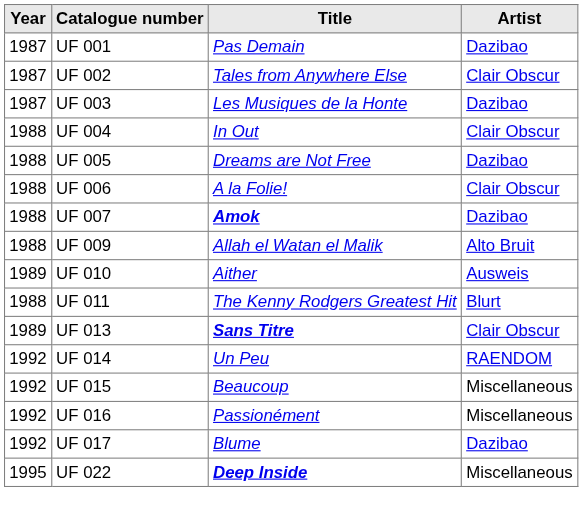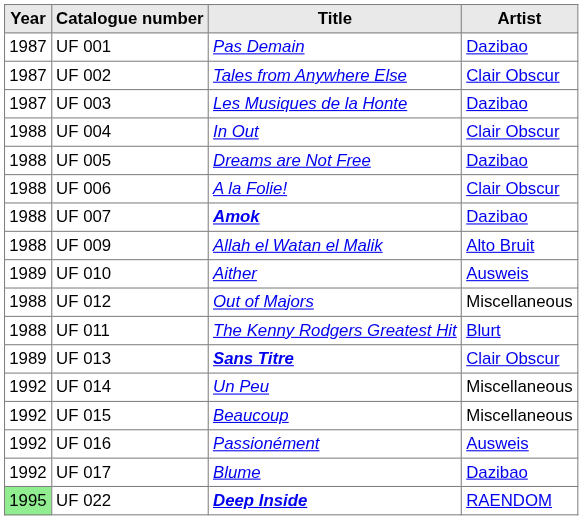+ row: 1988 | UF 012 | Out of Majors | Miscellaneous
UF 014 | Artist: RAENDOM -> Miscellaneous
UF 016 | Artist: Miscellaneous -> Ausweis
UF 022 | Year: no background -> lightgreen background
UF 022 | Artist: Miscellaneous -> RAENDOM
